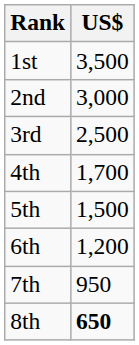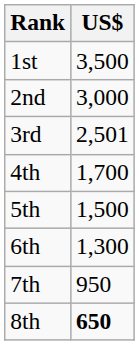3rd | US$: 2,500 -> 2,501
6th | US$: 1,200 -> 1,300
